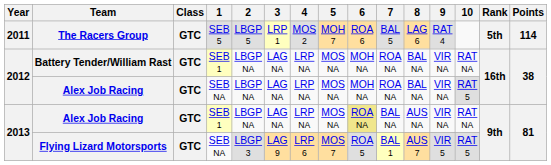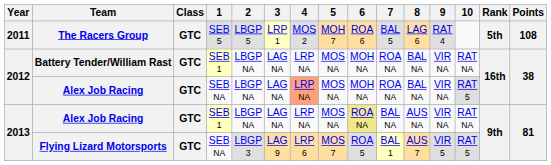The Racers Group | Points: 114 -> 108
2012 / Alex Job Racing | 4: no background -> lightsalmon background
